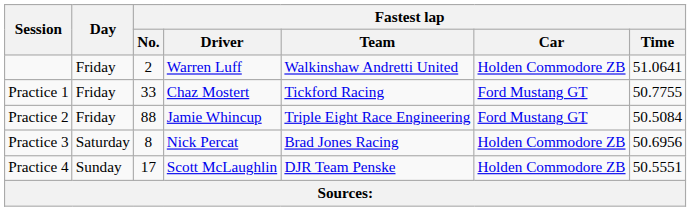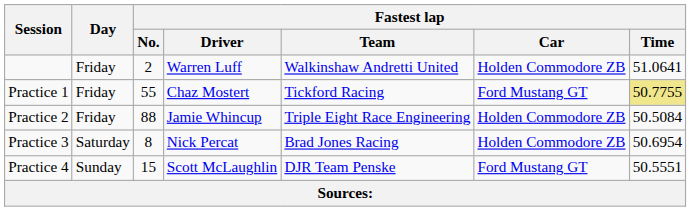Practice 1 | Fastest lap / No.: 33 -> 55
Practice 1 | Fastest lap / Time: no background -> khaki background
Practice 2 | Fastest lap / Car: Ford Mustang GT -> Holden Commodore ZB
Practice 3 | Fastest lap / Time: 50.6956 -> 50.6954
Practice 4 | Fastest lap / No.: 17 -> 15
Practice 4 | Fastest lap / Car: Holden Commodore ZB -> Ford Mustang GT
